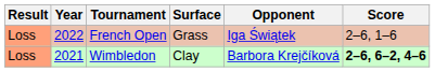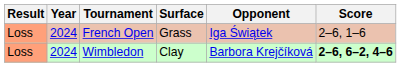French Open | Year: 2022 -> 2024
Wimbledon | Year: 2021 -> 2024
